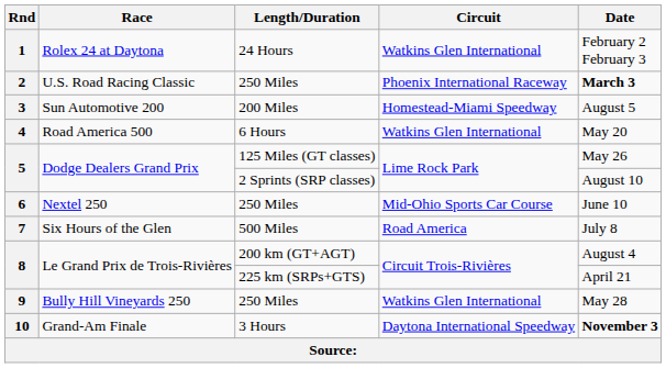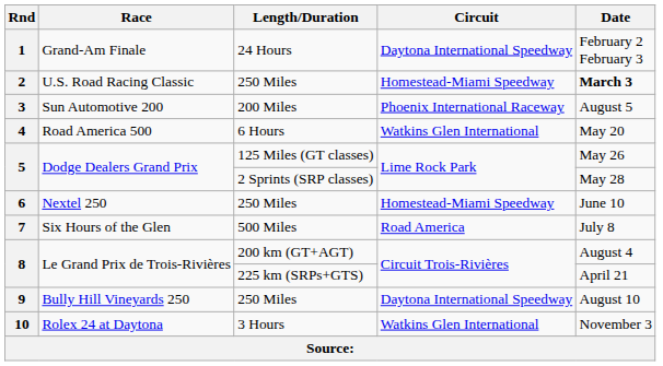1 | Race: Rolex 24 at Daytona -> Grand-Am Finale
1 | Circuit: Watkins Glen International -> Daytona International Speedway
2 | Circuit: Phoenix International Raceway -> Homestead-Miami Speedway
3 | Circuit: Homestead-Miami Speedway -> Phoenix International Raceway
5 / 2 Sprints (SRP classes) | Date: August 10 -> May 28
6 | Circuit: Mid-Ohio Sports Car Course -> Homestead-Miami Speedway
9 | Circuit: Watkins Glen International -> Daytona International Speedway
9 | Date: May 28 -> August 10
10 | Race: Grand-Am Finale -> Rolex 24 at Daytona
10 | Circuit: Daytona International Speedway -> Watkins Glen International
10 | Date: bold -> normal
